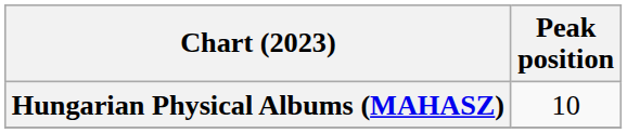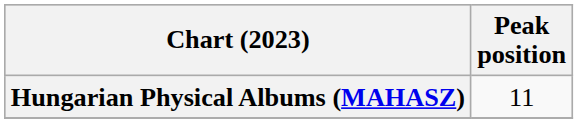Hungarian Physical Albums (MAHASZ) | Peak position: 10 -> 11
